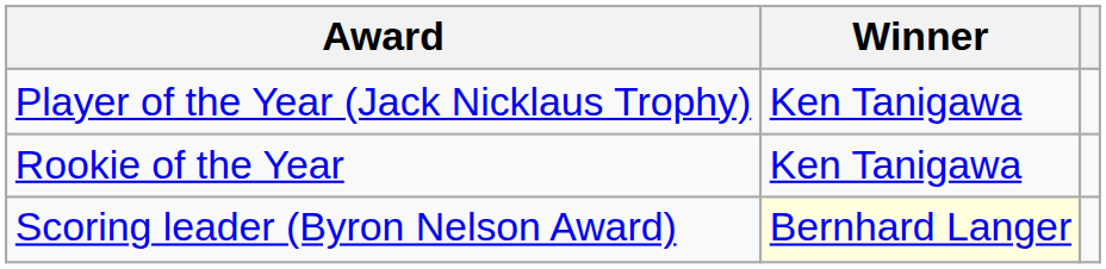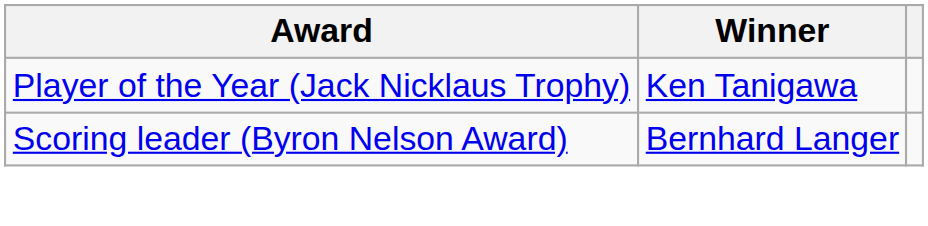- row: Rookie of the Year | Ken Tanigawa
Scoring leader (Byron Nelson Award) | Winner: lightyellow background -> no background
